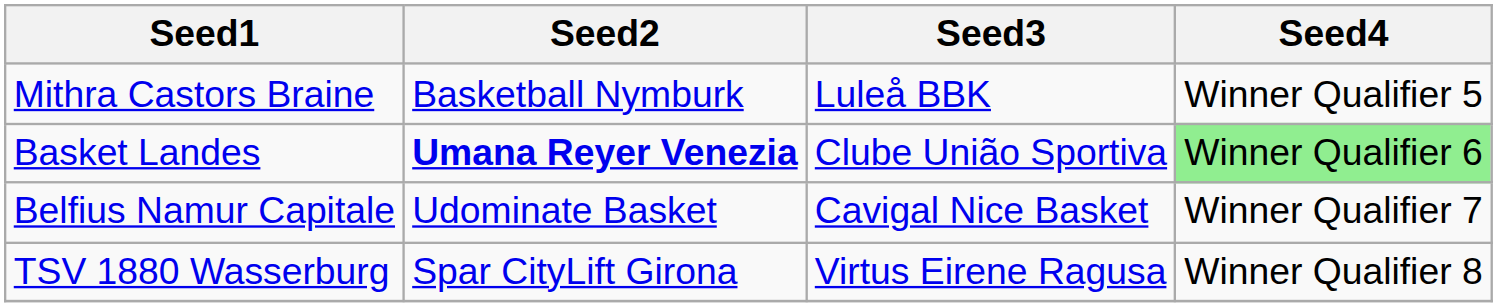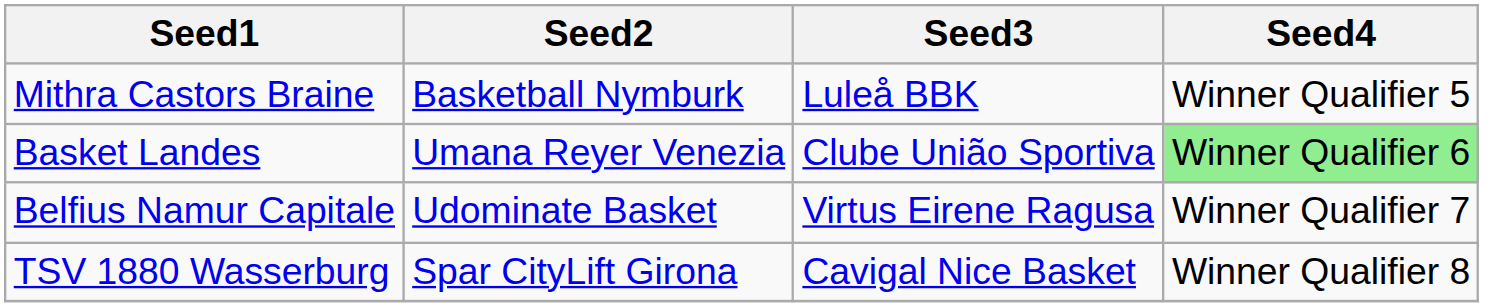Basket Landes | Seed2: bold -> normal
Belfius Namur Capitale | Seed3: Cavigal Nice Basket -> Virtus Eirene Ragusa
TSV 1880 Wasserburg | Seed3: Virtus Eirene Ragusa -> Cavigal Nice Basket
